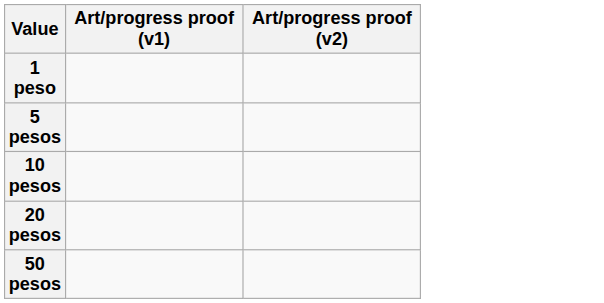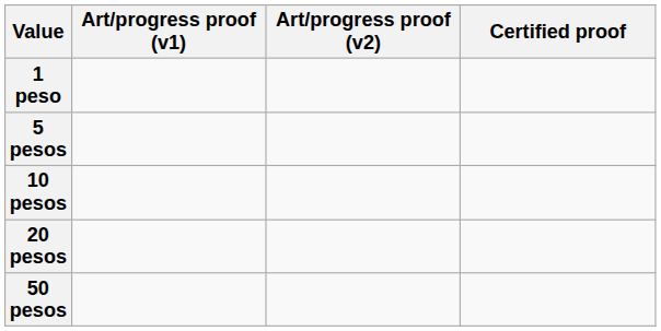+ column: Certified proof
